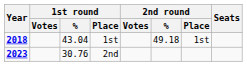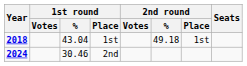2nd | Year: 2023 -> 2024
2nd | 1st round / %: 30.76 -> 30.46
